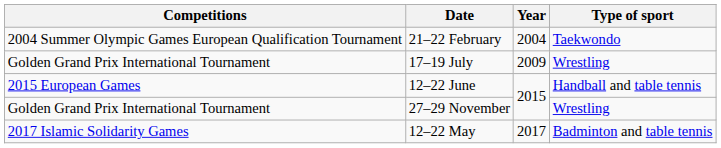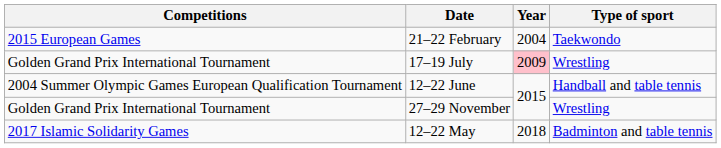21–22 February | Competitions: 2004 Summer Olympic Games European Qualification Tournament -> 2015 European Games
17–19 July | Year: no background -> pink background
12–22 June | Competitions: 2015 European Games -> 2004 Summer Olympic Games European Qualification Tournament
12–22 May | Year: 2017 -> 2018
